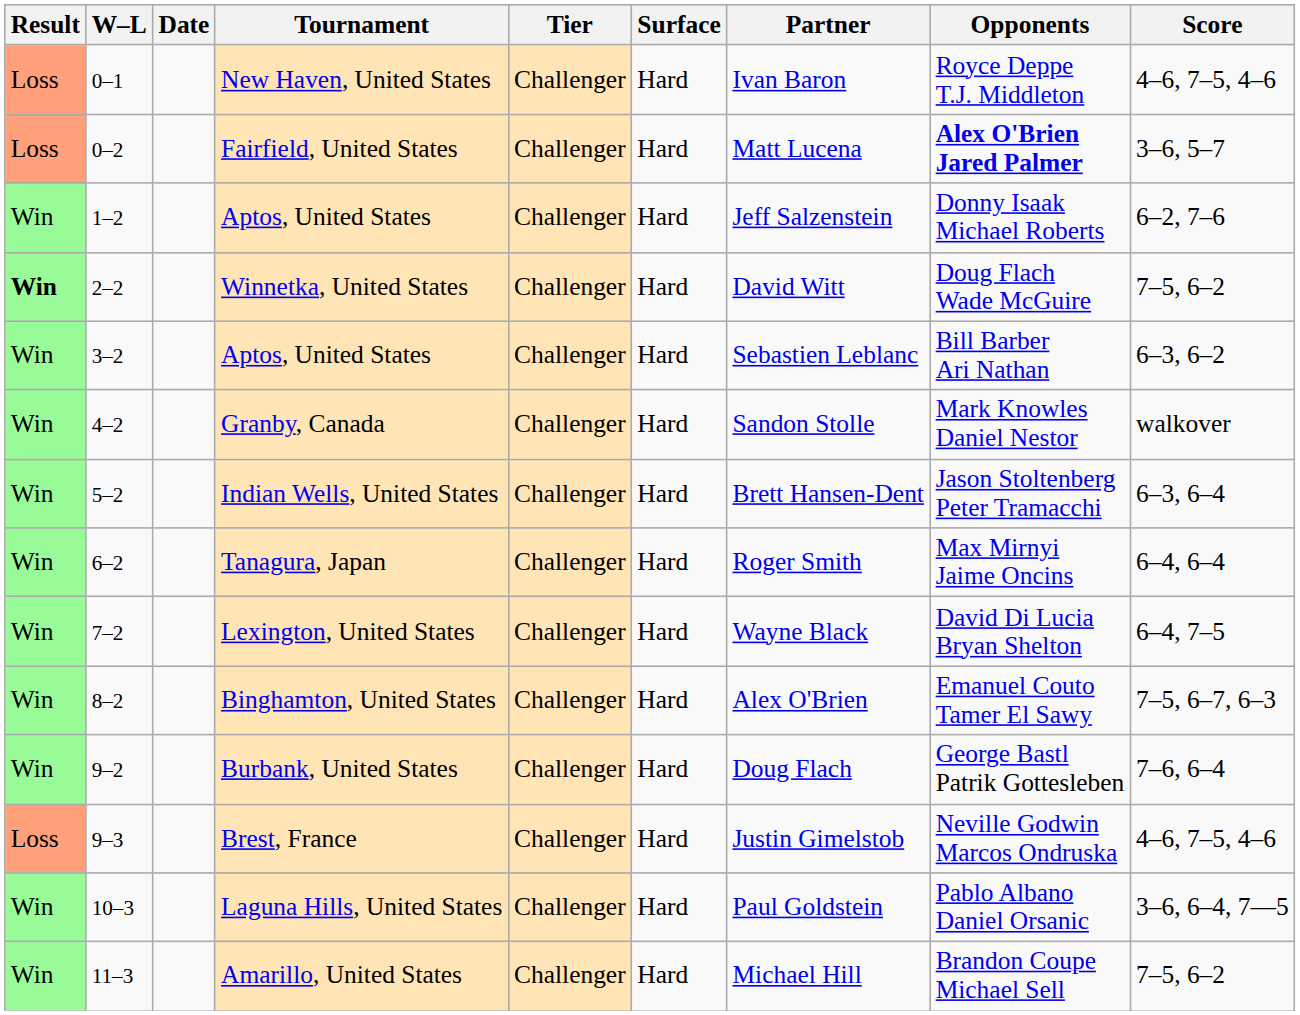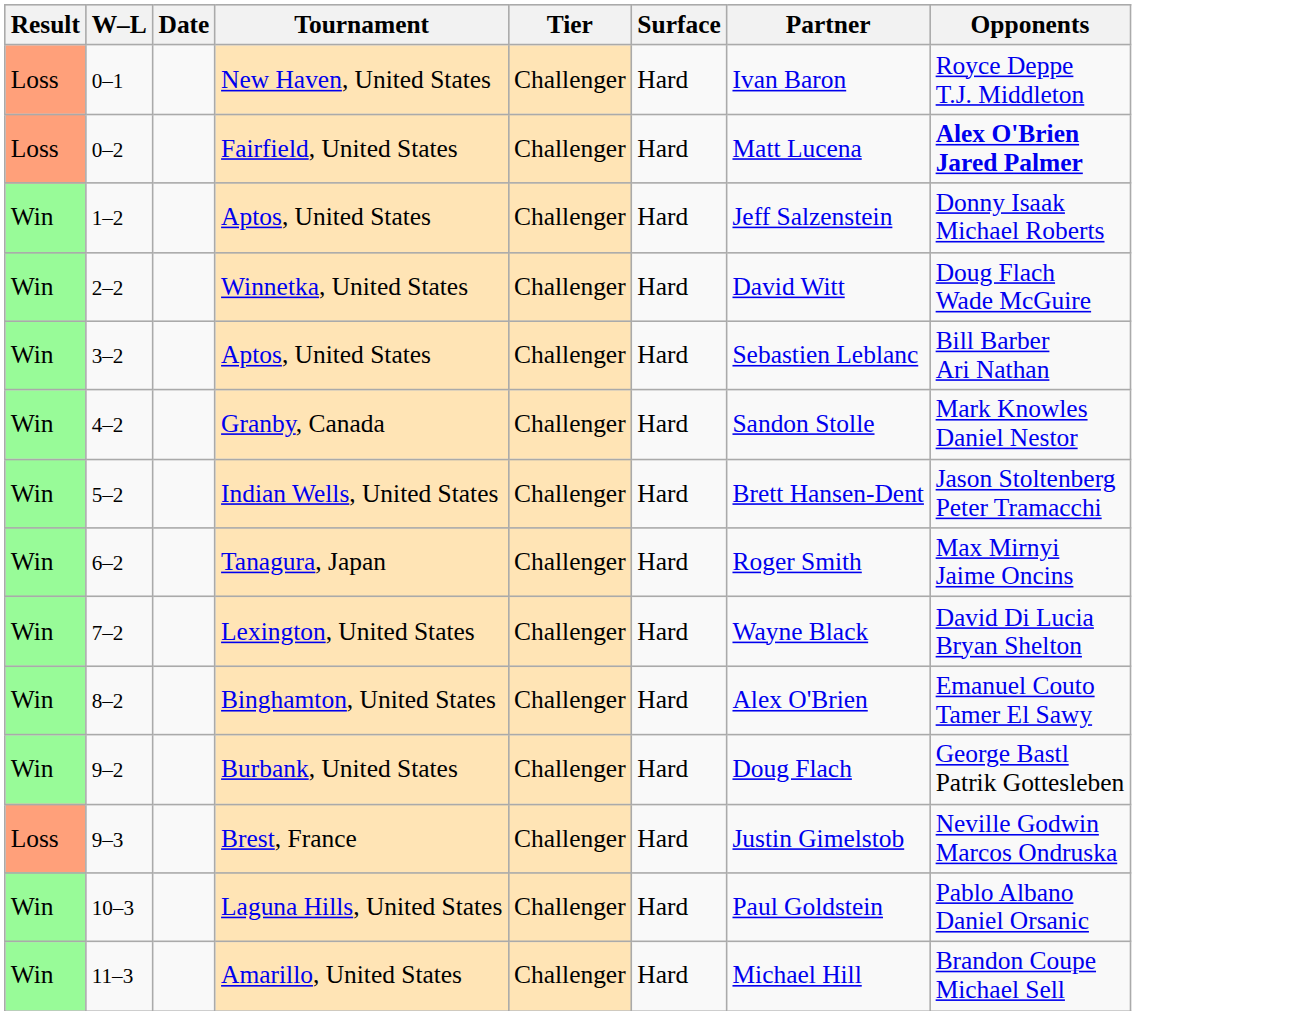- column: Score | 4–6, 7–5, 4–6 | 3–6, 5–7 | 6–2, 7–6 | 7–5, 6–2 | 6–3, 6–2 | walkover | 6–3, 6–4 | 6–4, 6–4 | 6–4, 7–5 | 7–5, 6–7, 6–3 | 7–6, 6–4 | 4–6, 7–5, 4–6 | 3–6, 6–4, 7—5 | 7–5, 6–2
Winnetka, United States | Result: bold -> normal
